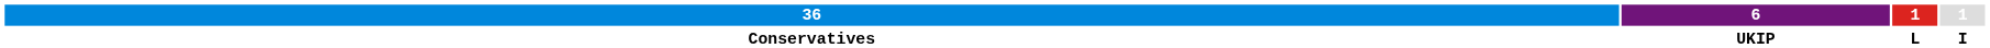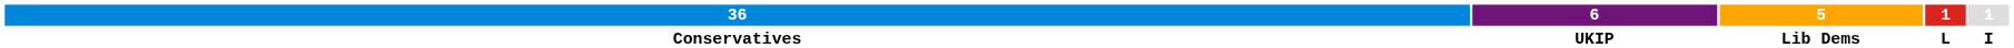+ column: 5 | Lib Dems
